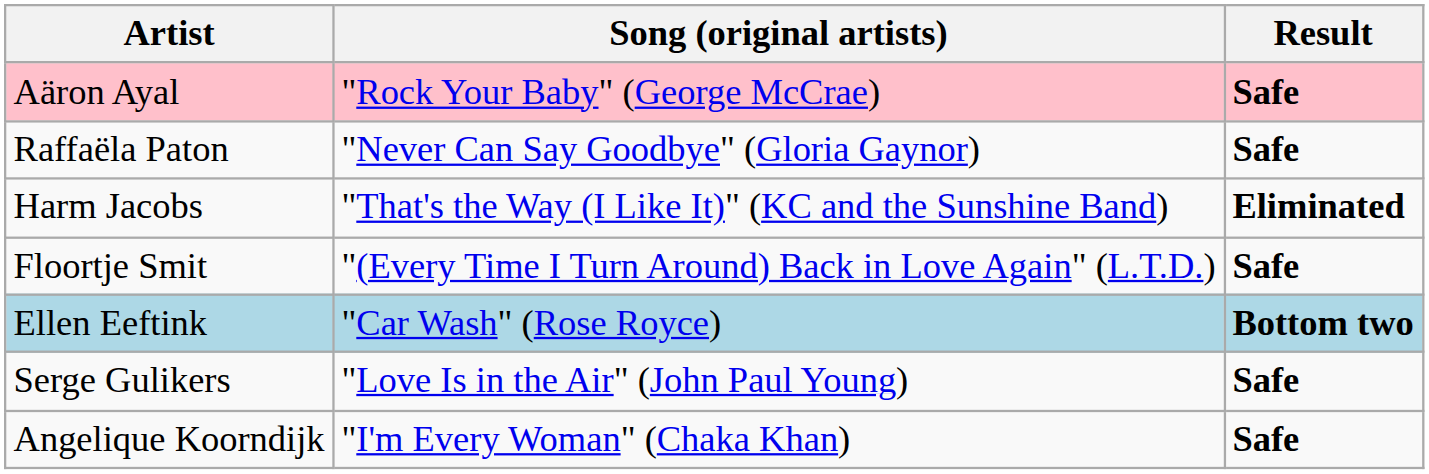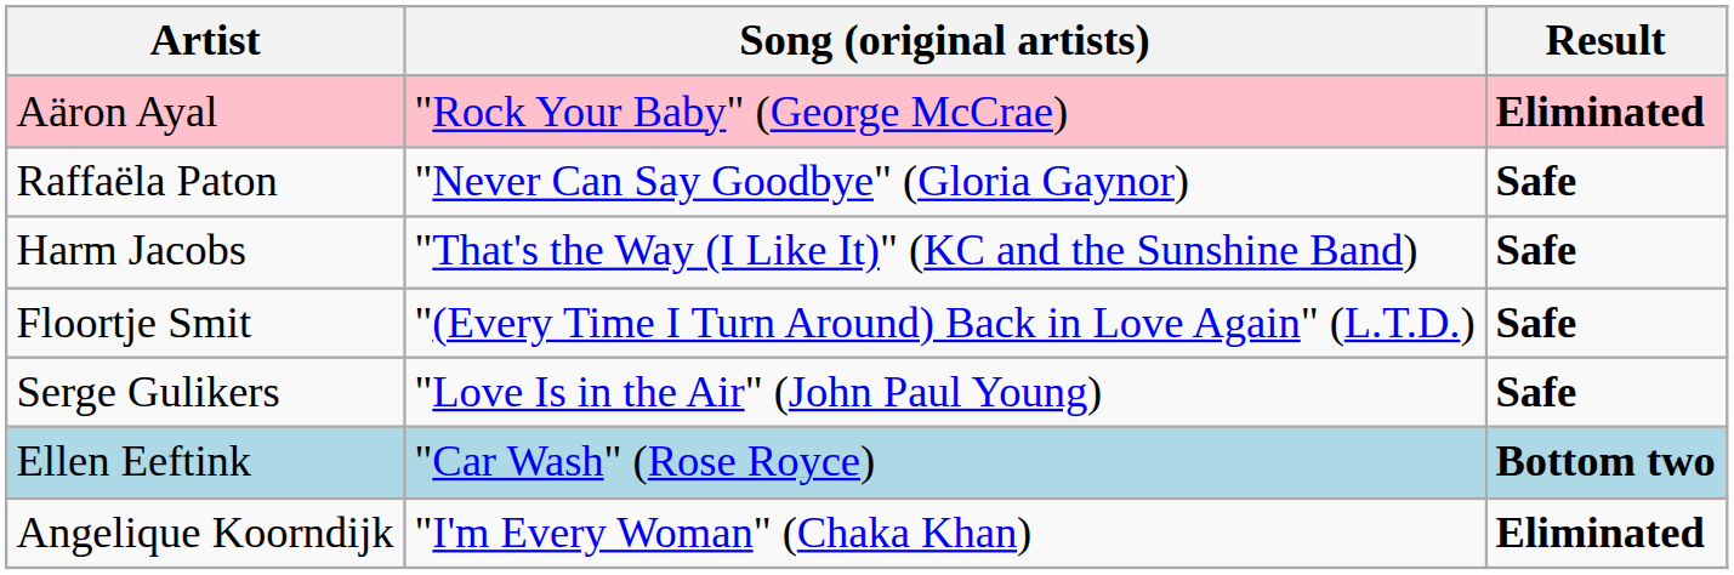Aäron Ayal | Result: Safe -> Eliminated
Harm Jacobs | Result: Eliminated -> Safe
rows swapped: Ellen Eeftink <-> Serge Gulikers
Angelique Koorndijk | Result: Safe -> Eliminated
